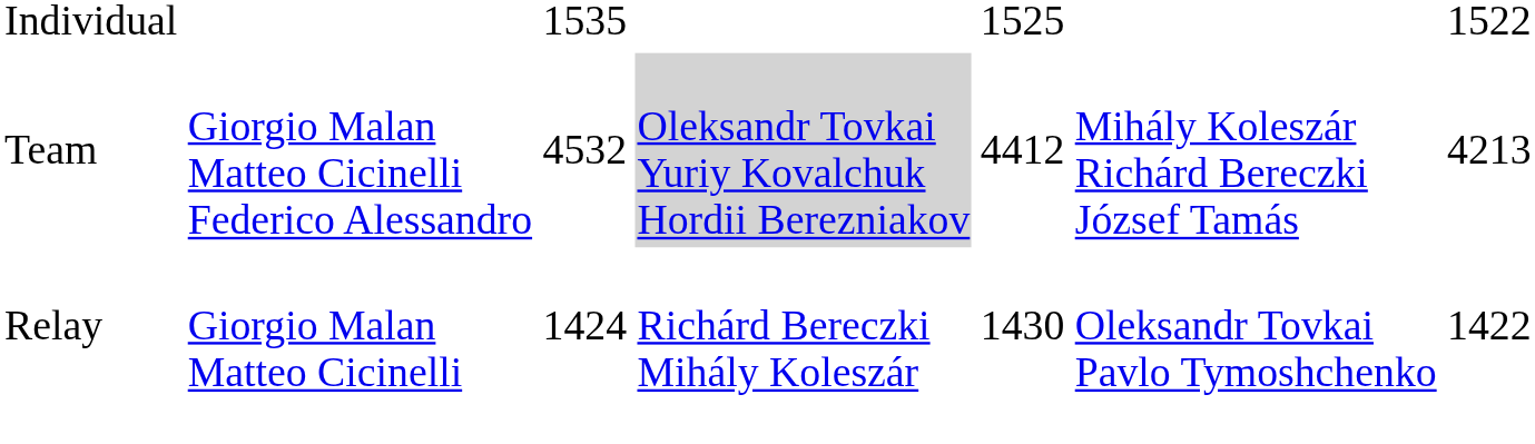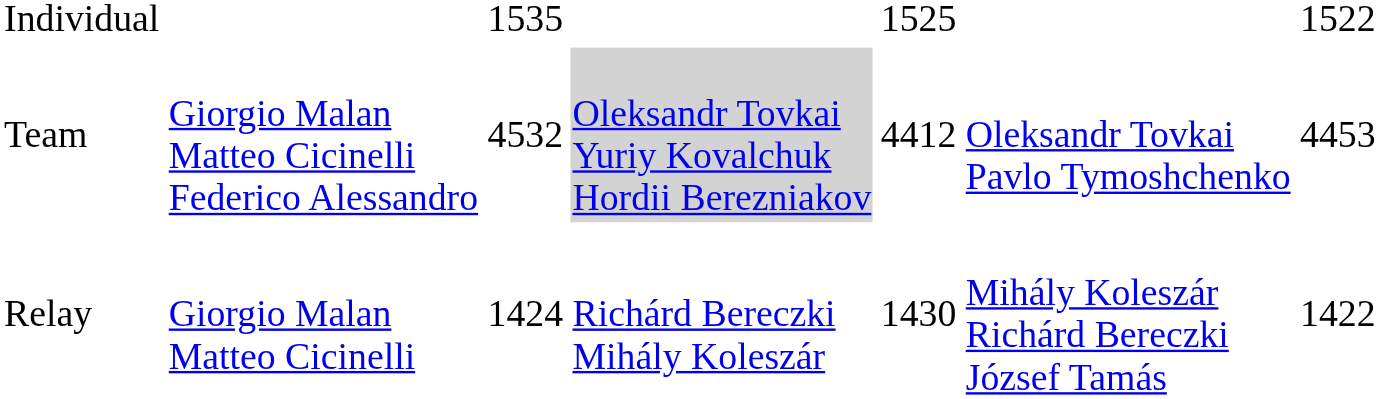Team | column 6: Mihály Koleszár Richárd Bereczki József Tamás -> Oleksandr Tovkai Pavlo Tymoshchenko
Team | column 7: 4213 -> 4453
Relay | column 6: Oleksandr Tovkai Pavlo Tymoshchenko -> Mihály Koleszár Richárd Bereczki József Tamás
